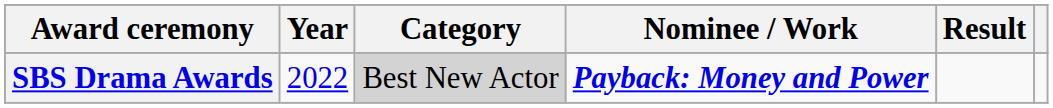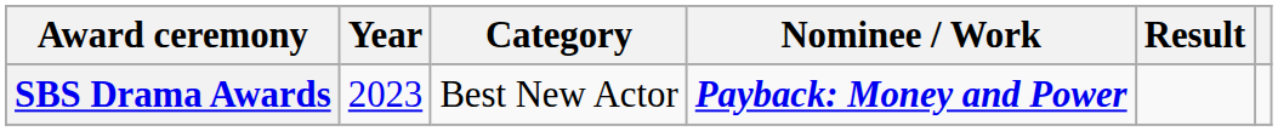SBS Drama Awards | Year: 2022 -> 2023
SBS Drama Awards | Category: lightgrey background -> no background
